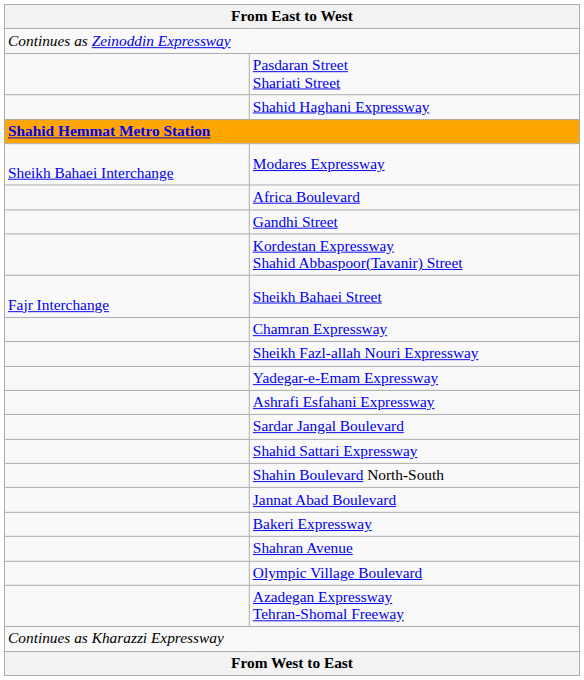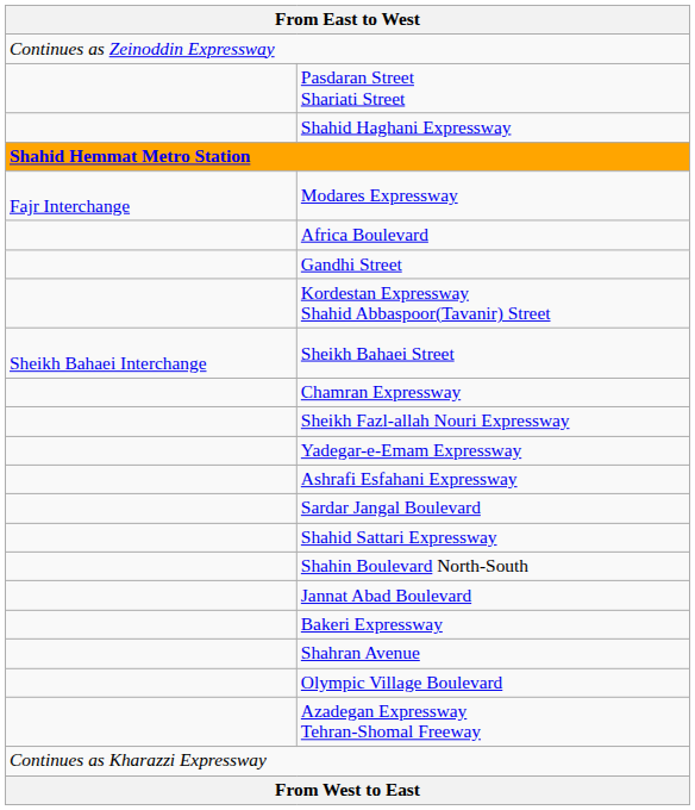Modares Expressway | column 1: Sheikh Bahaei Interchange -> Fajr Interchange
Sheikh Bahaei Street | column 1: Fajr Interchange -> Sheikh Bahaei Interchange
